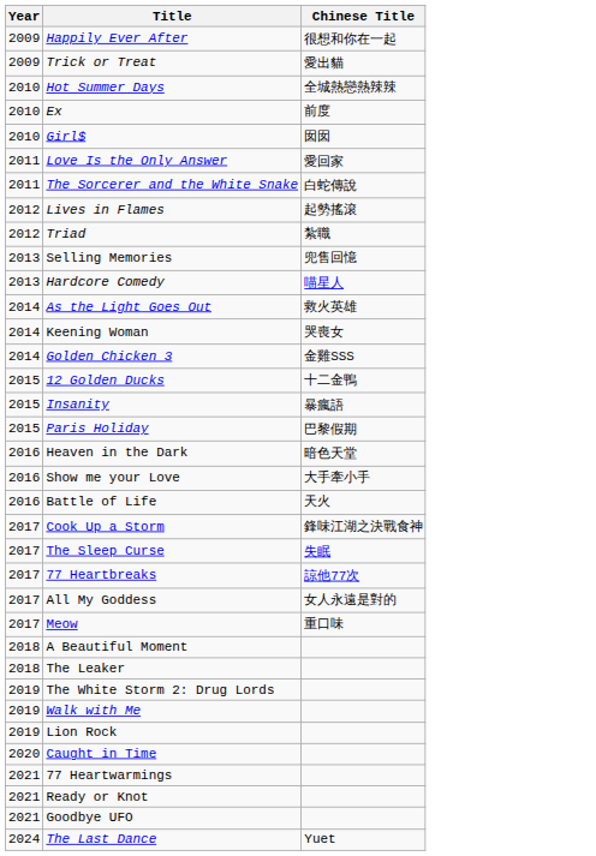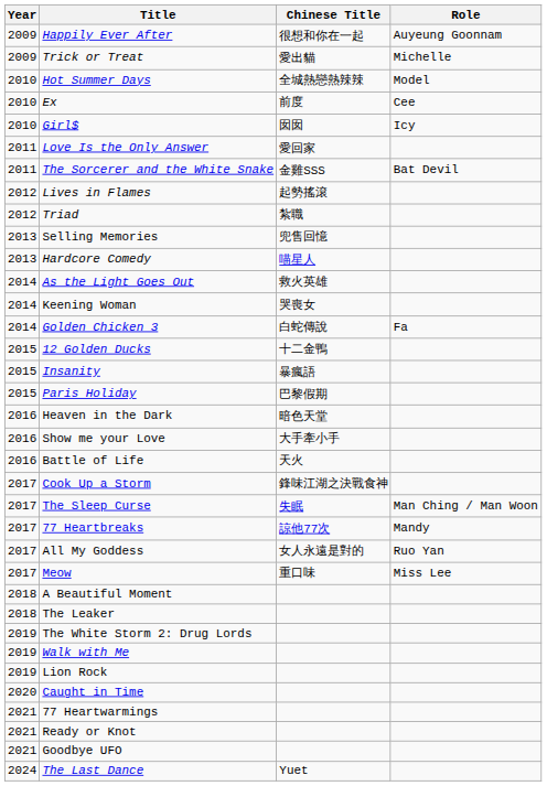+ column: Role | Auyeung Goonnam | Michelle | Model | Cee | Icy | Bat Devil | Fa | Man Ching / Man Woon | Mandy | Ruo Yan | Miss Lee
The Sorcerer and the White Snake | Chinese Title: 白蛇傳說 -> 金雞SSS
Golden Chicken 3 | Chinese Title: 金雞SSS -> 白蛇傳說
